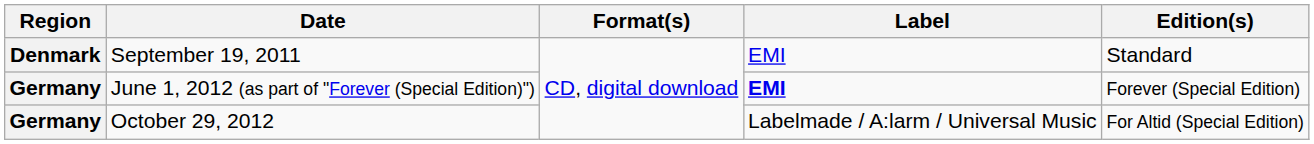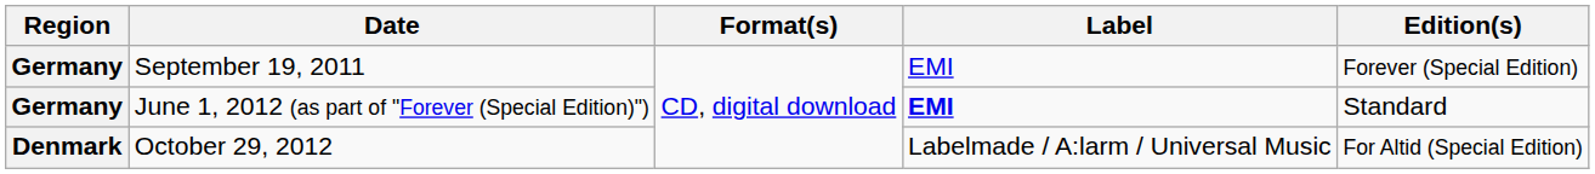September 19, 2011 | Region: Denmark -> Germany
September 19, 2011 | Edition(s): Standard -> Forever (Special Edition)
June 1, 2012 (as part of "Forever (Special Edition)") | Edition(s): Forever (Special Edition) -> Standard
October 29, 2012 | Region: Germany -> Denmark
